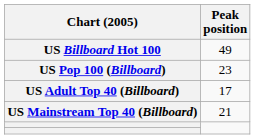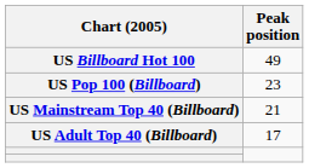rows swapped: US Adult Top 40 (Billboard) <-> US Mainstream Top 40 (Billboard)
